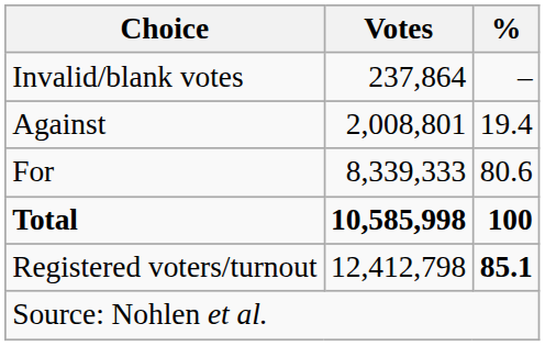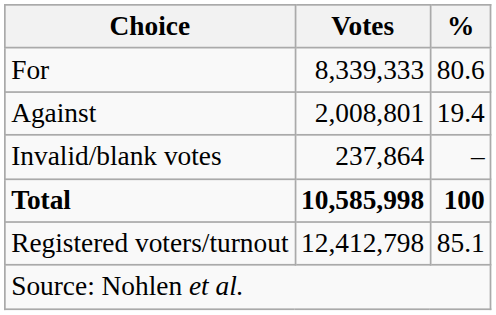rows swapped: For <-> Invalid/blank votes
Registered voters/turnout | %: bold -> normal
